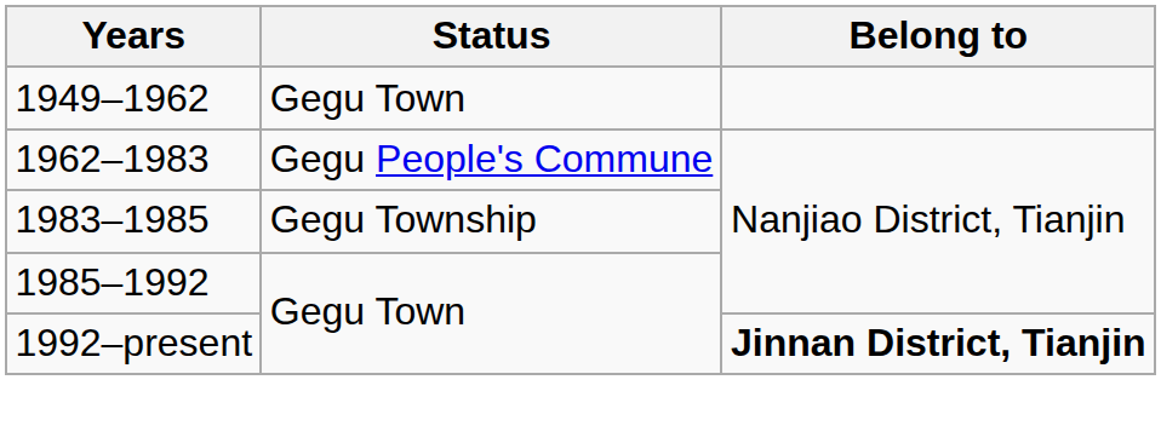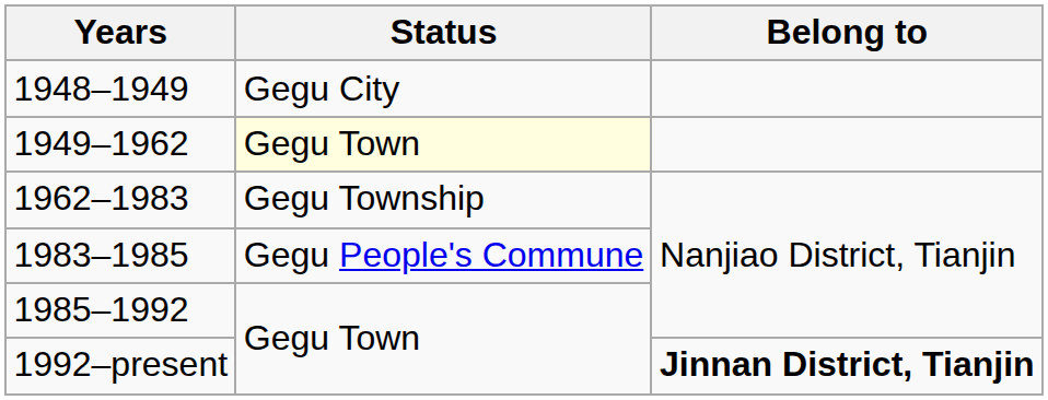+ row: 1948–1949 | Gegu City
1949–1962 | Status: no background -> lightyellow background
1962–1983 | Status: Gegu People's Commune -> Gegu Township
1983–1985 | Status: Gegu Township -> Gegu People's Commune
